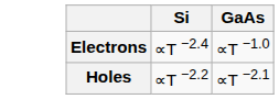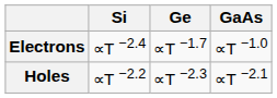+ column: Ge | ∝T −1.7 | ∝T −2.3
